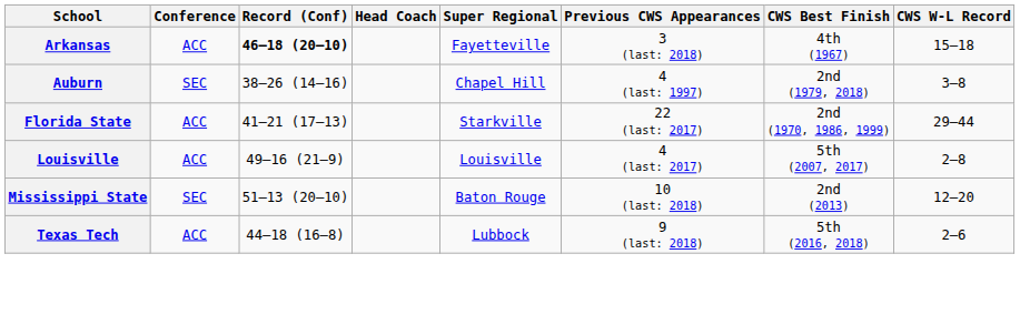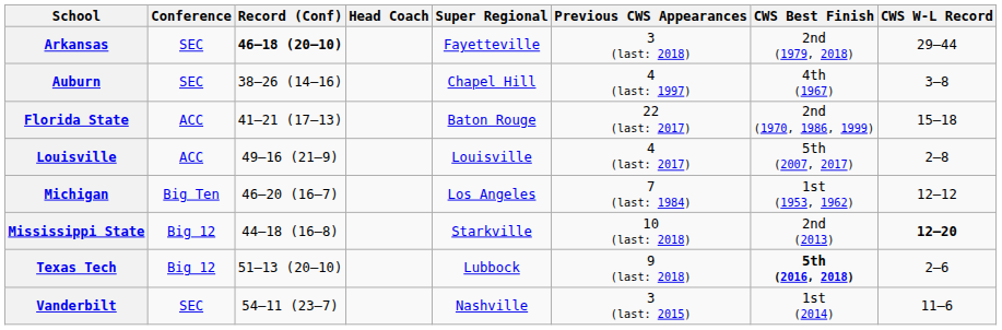Arkansas | Conference: ACC -> SEC
Arkansas | CWS Best Finish: 4th (1967) -> 2nd (1979, 2018)
Arkansas | CWS W-L Record: 15–18 -> 29–44
Auburn | CWS Best Finish: 2nd (1979, 2018) -> 4th (1967)
Florida State | Super Regional: Starkville -> Baton Rouge
Florida State | CWS W-L Record: 29–44 -> 15–18
+ row: Michigan | Big Ten | 46–20 (16–7) | Los Angeles | 7 (last: 1984) | 1st (1953, 1962) | 12–12
Mississippi State | Conference: SEC -> Big 12
Mississippi State | Record (Conf): 51–13 (20–10) -> 44–18 (16–8)
Mississippi State | Super Regional: Baton Rouge -> Starkville
Mississippi State | CWS W-L Record: normal -> bold
Texas Tech | Conference: ACC -> Big 12
Texas Tech | Record (Conf): 44–18 (16–8) -> 51–13 (20–10)
Texas Tech | CWS Best Finish: normal -> bold
+ row: Vanderbilt | SEC | 54–11 (23–7) | Nashville | 3 (last: 2015) | 1st (2014) | 11–6
